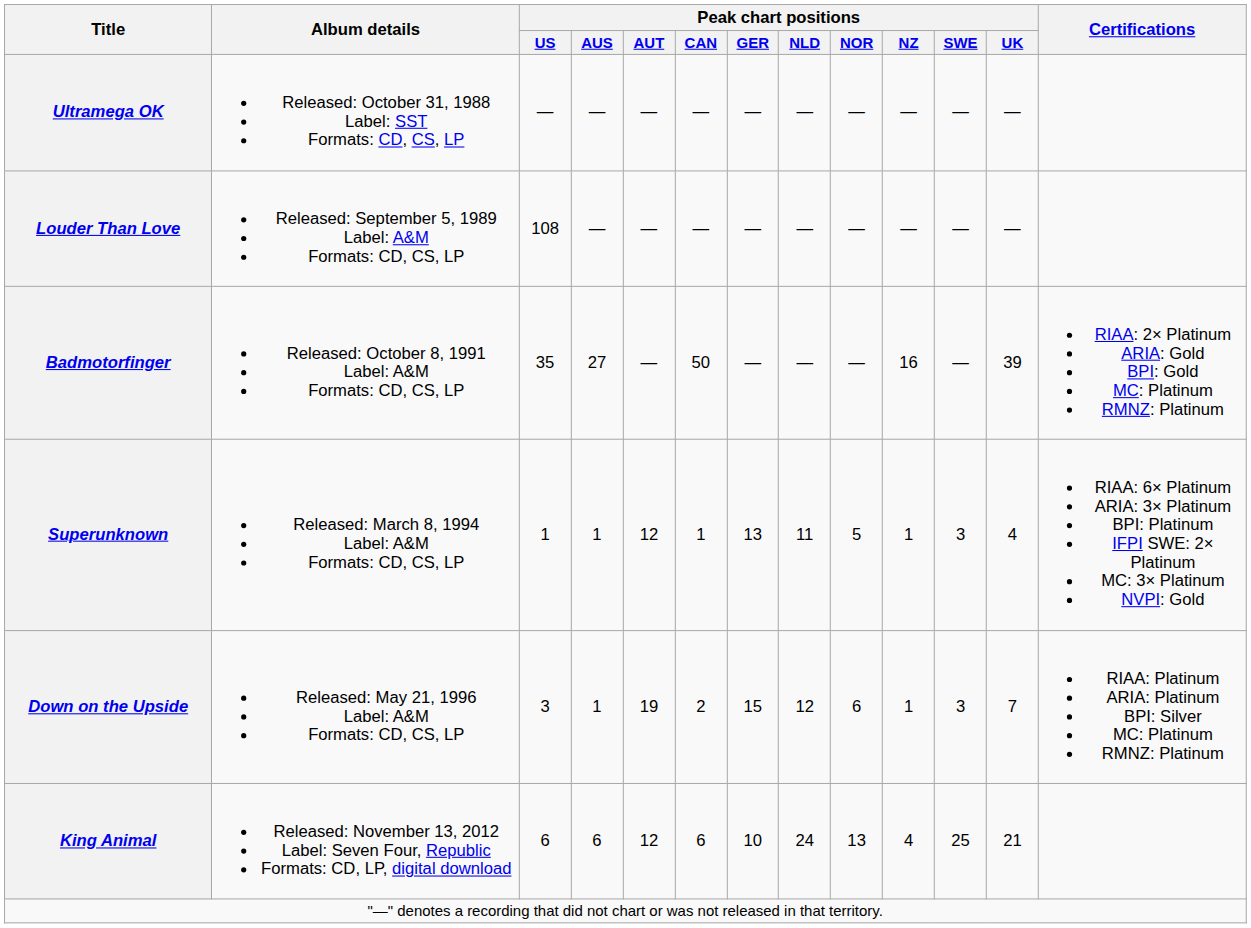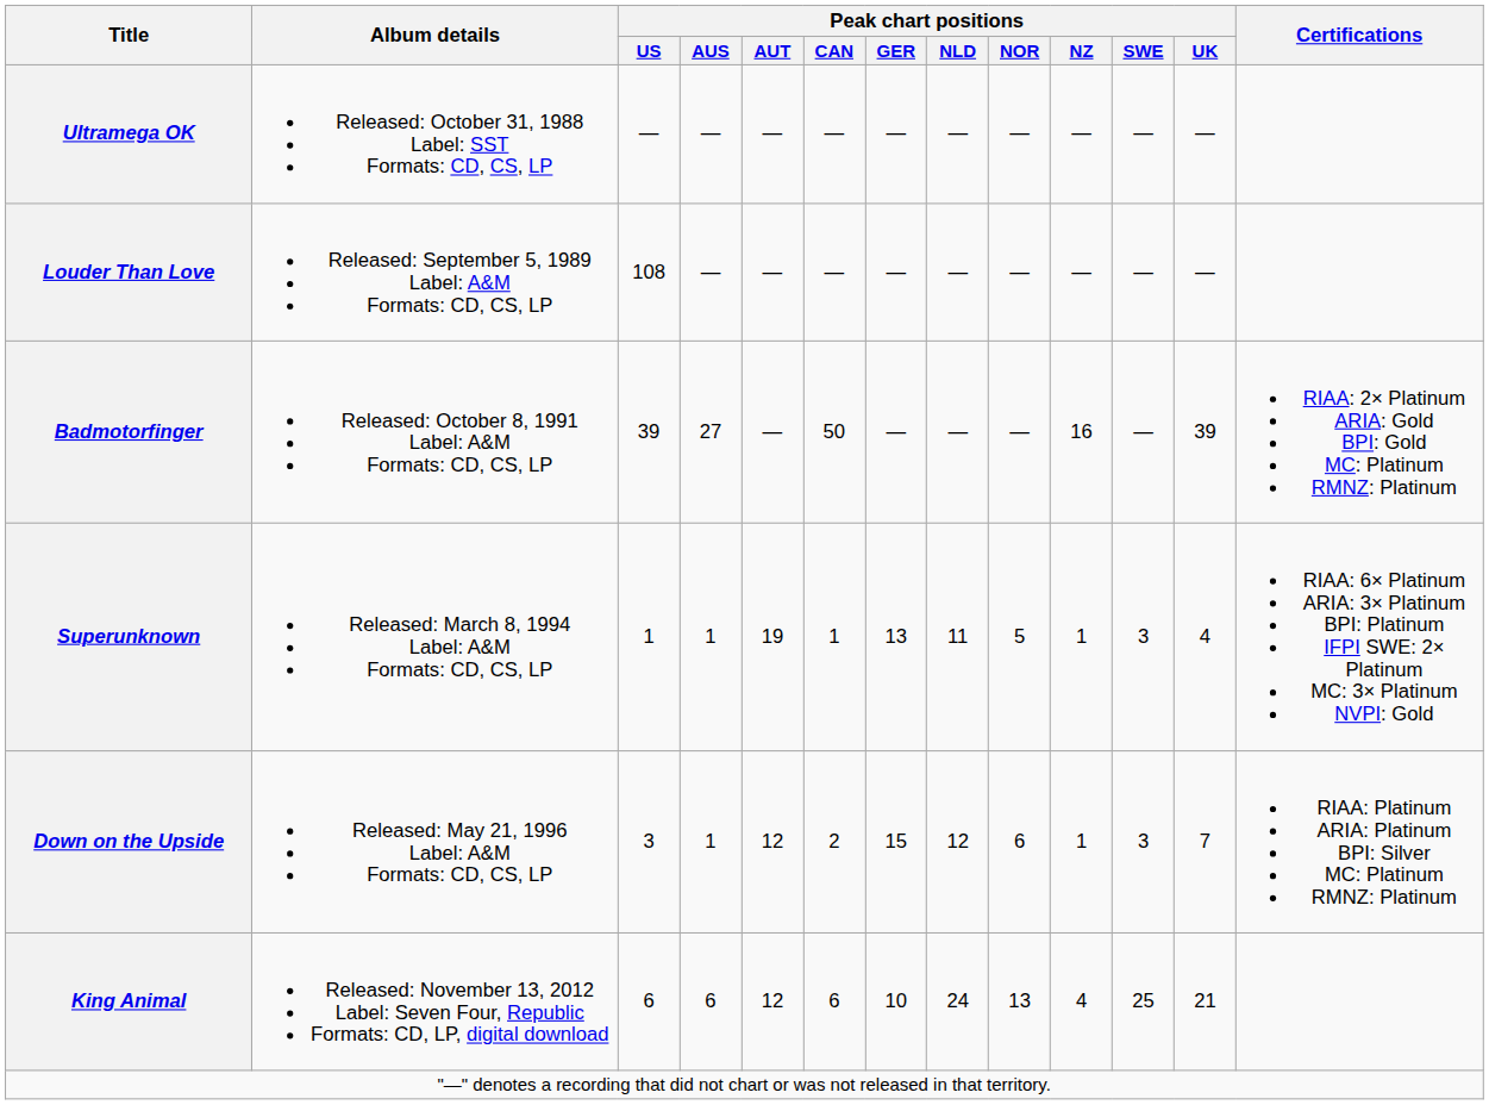Badmotorfinger | Peak chart positions / US: 35 -> 39
Superunknown | Peak chart positions / AUT: 12 -> 19
Down on the Upside | Peak chart positions / AUT: 19 -> 12
